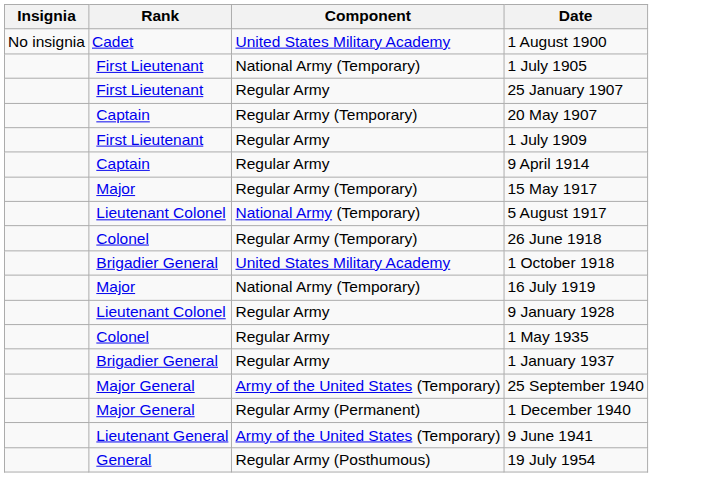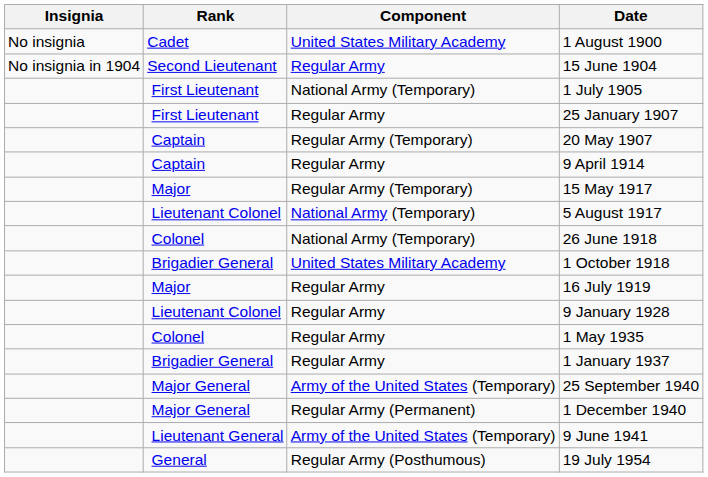+ row: No insignia in 1904 | Second Lieutenant | Regular Army | 15 June 1904
- row: First Lieutenant | Regular Army | 1 July 1909
26 June 1918 | Component: Regular Army (Temporary) -> National Army (Temporary)
16 July 1919 | Component: National Army (Temporary) -> Regular Army
